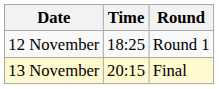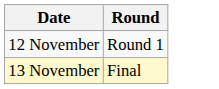- column: Time | 18:25 | 20:15
